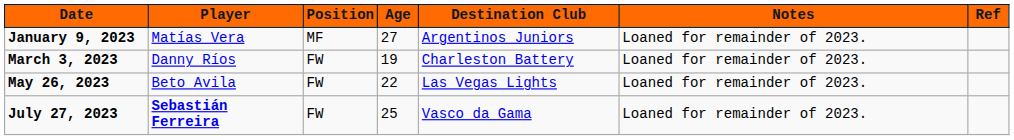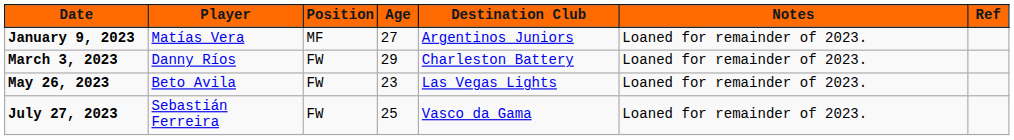March 3, 2023 | Age: 19 -> 29
May 26, 2023 | Age: 22 -> 23
July 27, 2023 | Player: bold -> normal
